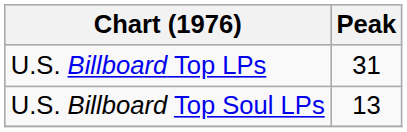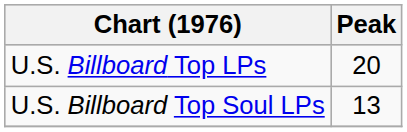U.S. Billboard Top LPs | Peak: 31 -> 20
